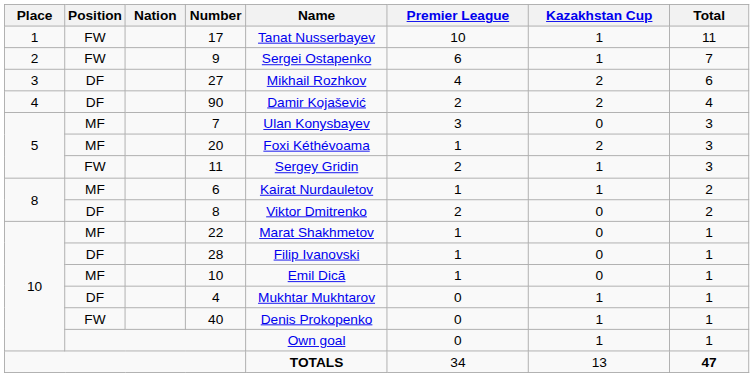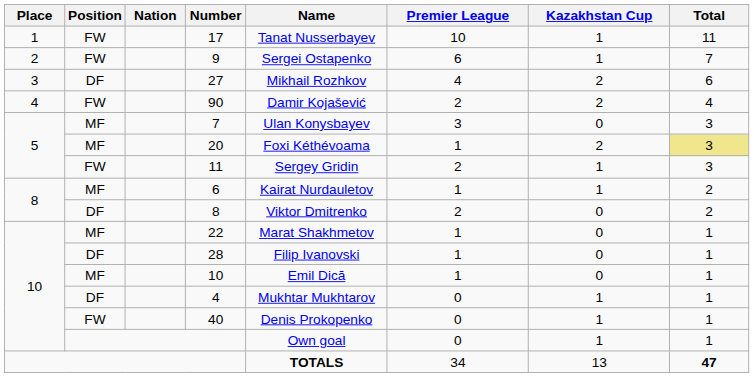90 | Position: DF -> FW
20 | Total: no background -> khaki background
